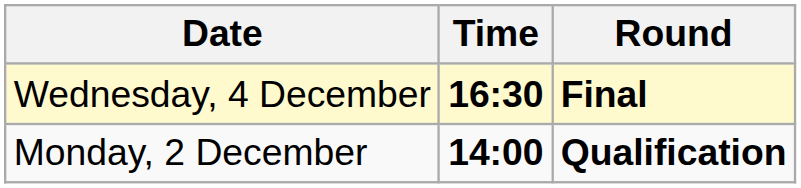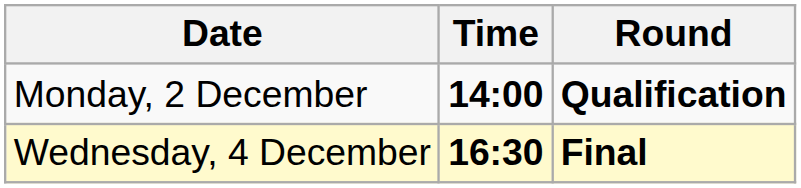rows swapped: Monday, 2 December <-> Wednesday, 4 December
